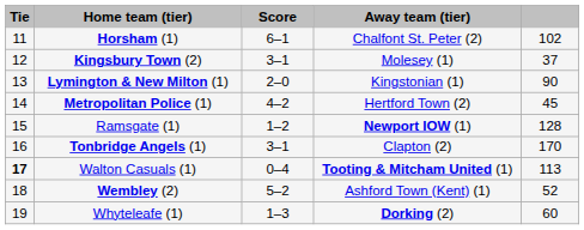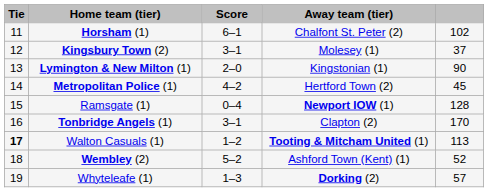Ramsgate (1) | Score: 1–2 -> 0–4
Walton Casuals (1) | Score: 0–4 -> 1–2
Whyteleafe (1) | column 5: 60 -> 57
